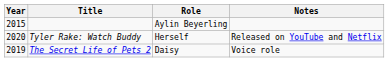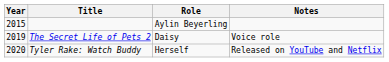rows swapped: The Secret Life of Pets 2 <-> Tyler Rake: Watch Buddy
